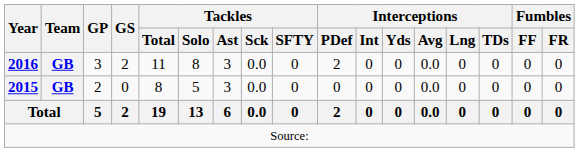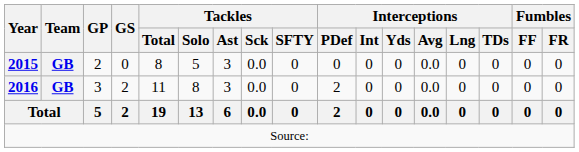rows swapped: 2015 <-> 2016
